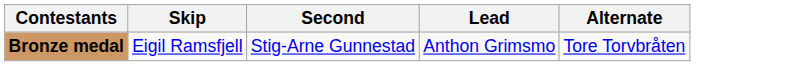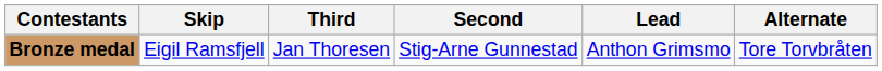+ column: Third | Jan Thoresen
